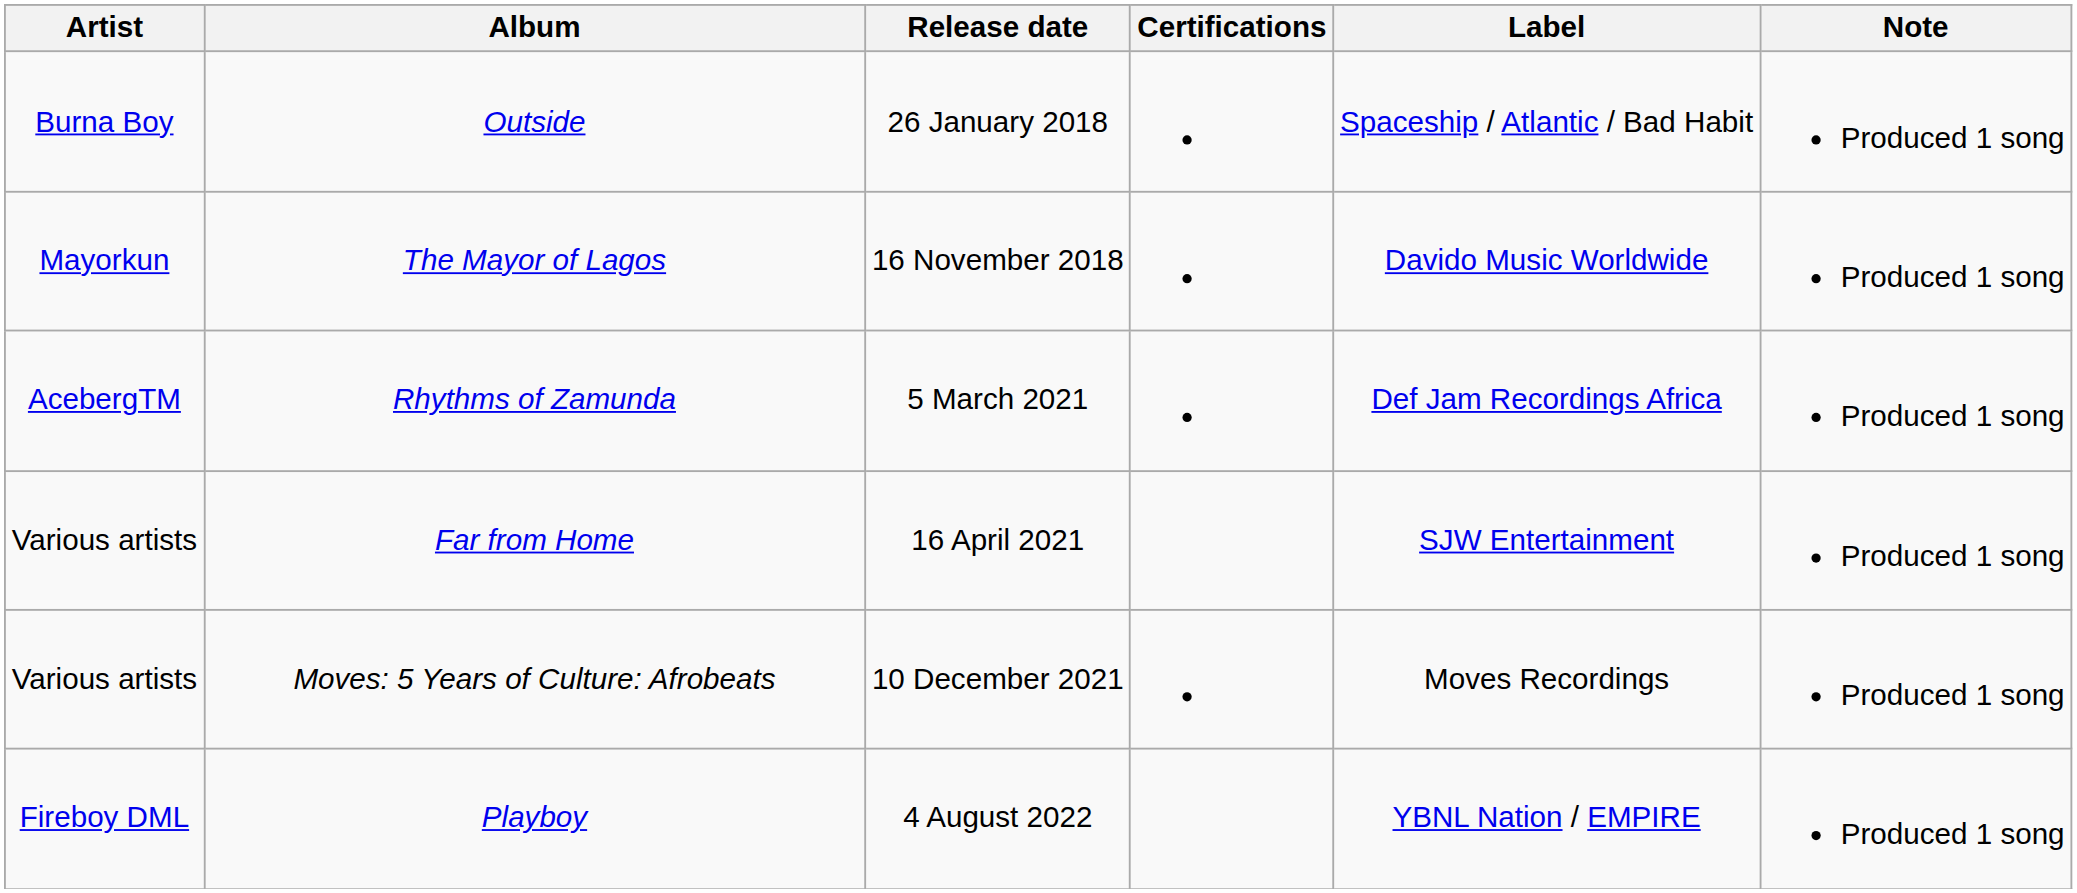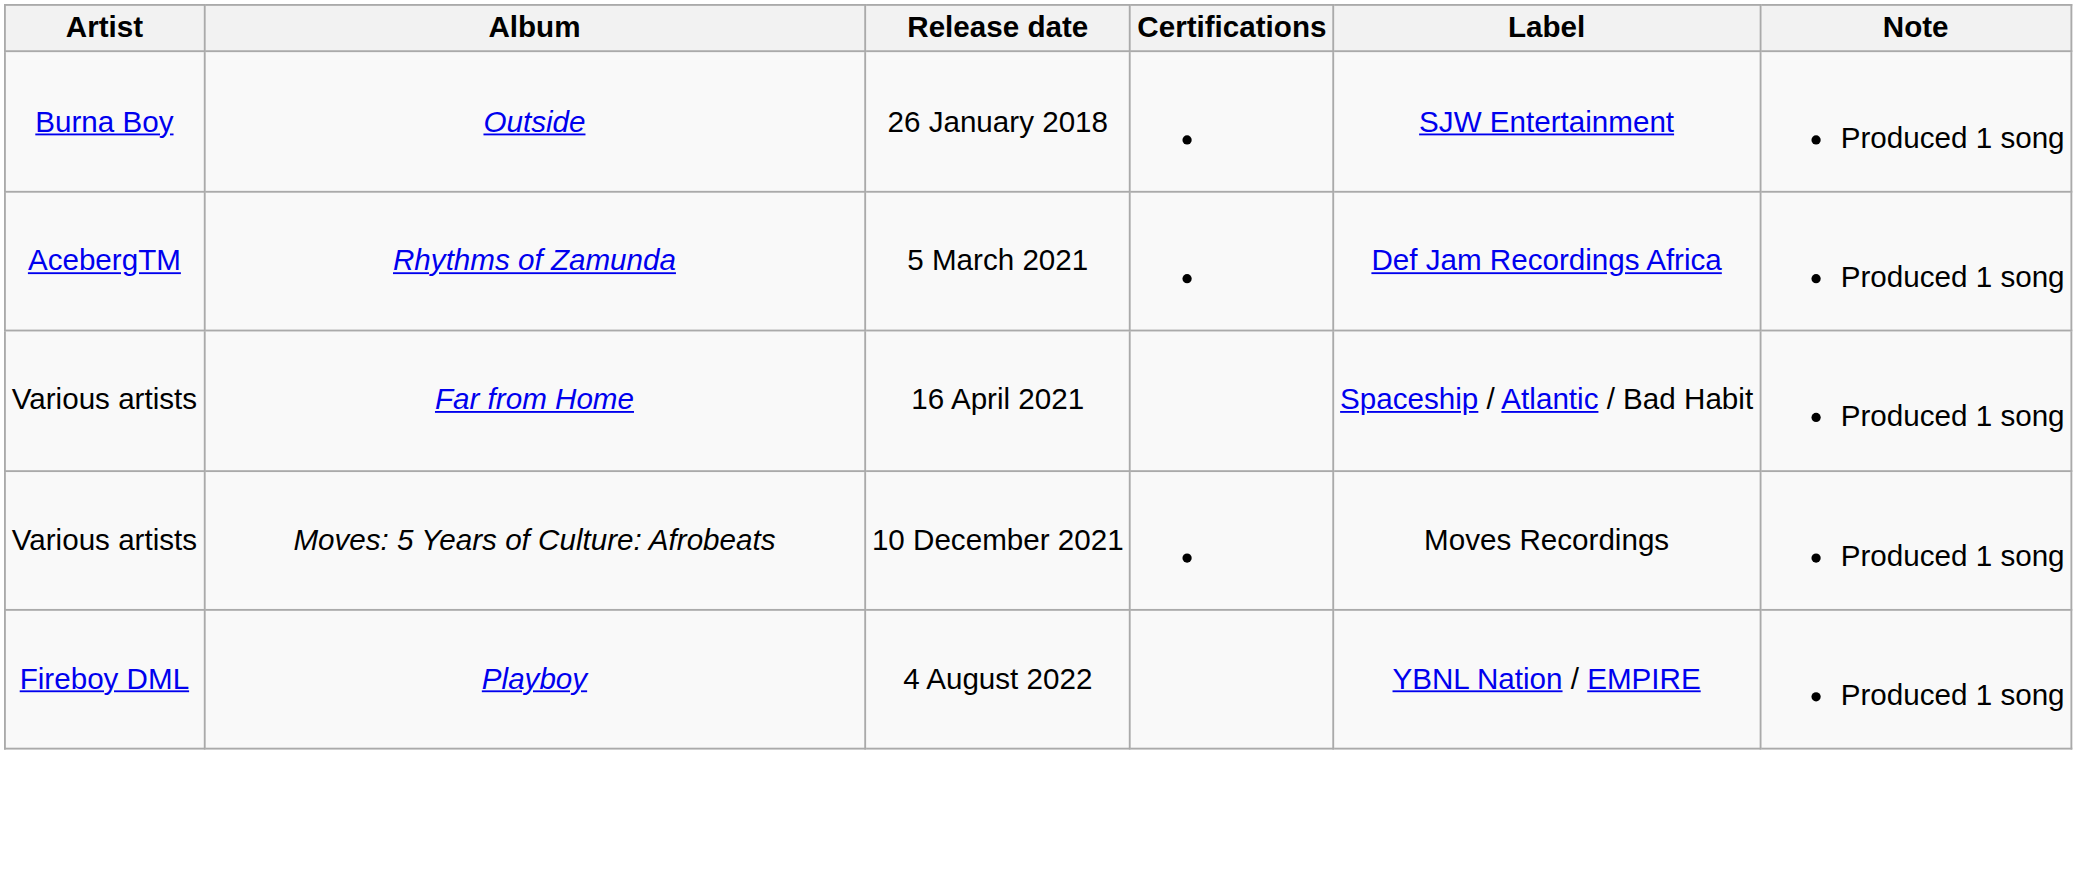Outside | Label: Spaceship / Atlantic / Bad Habit -> SJW Entertainment
- row: Mayorkun | The Mayor of Lagos | 16 November 2018 | Davido Music Worldwide | Produced 1 song
Far from Home | Label: SJW Entertainment -> Spaceship / Atlantic / Bad Habit
